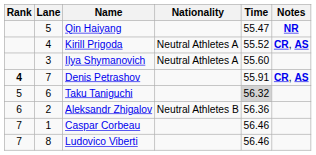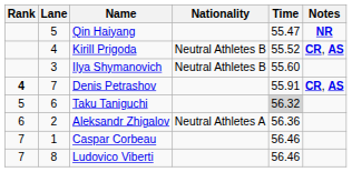Kirill Prigoda | Nationality: Neutral Athletes A -> Neutral Athletes B
Ilya Shymanovich | Nationality: Neutral Athletes A -> Neutral Athletes B
Aleksandr Zhigalov | Nationality: Neutral Athletes B -> Neutral Athletes A
